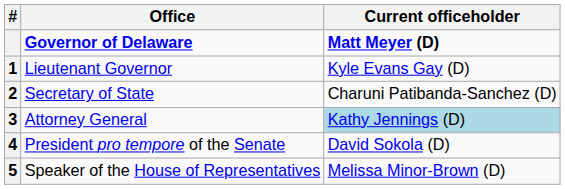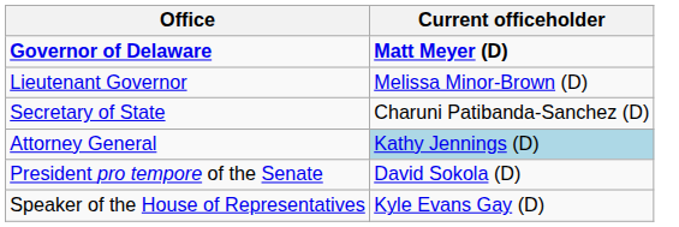- column: # | 1 | 2 | 3 | 4 | 5
Lieutenant Governor | Current officeholder: Kyle Evans Gay (D) -> Melissa Minor-Brown (D)
Speaker of the House of Representatives | Current officeholder: Melissa Minor-Brown (D) -> Kyle Evans Gay (D)
